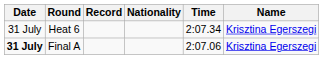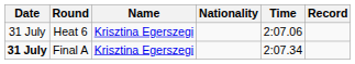columns swapped: Name <-> Record
Heat 6 | Time: 2:07.34 -> 2:07.06
Final A | Time: 2:07.06 -> 2:07.34
